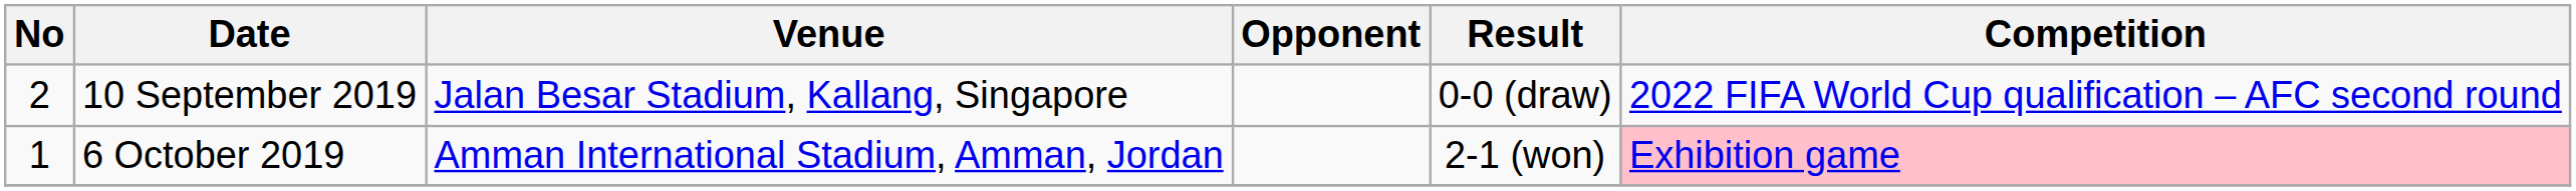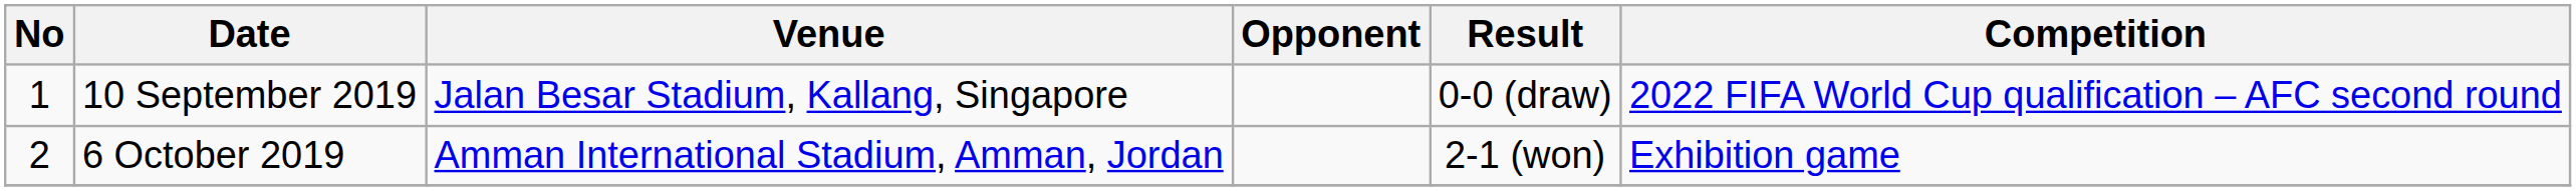10 September 2019 | No: 2 -> 1
6 October 2019 | No: 1 -> 2
6 October 2019 | Competition: pink background -> no background
